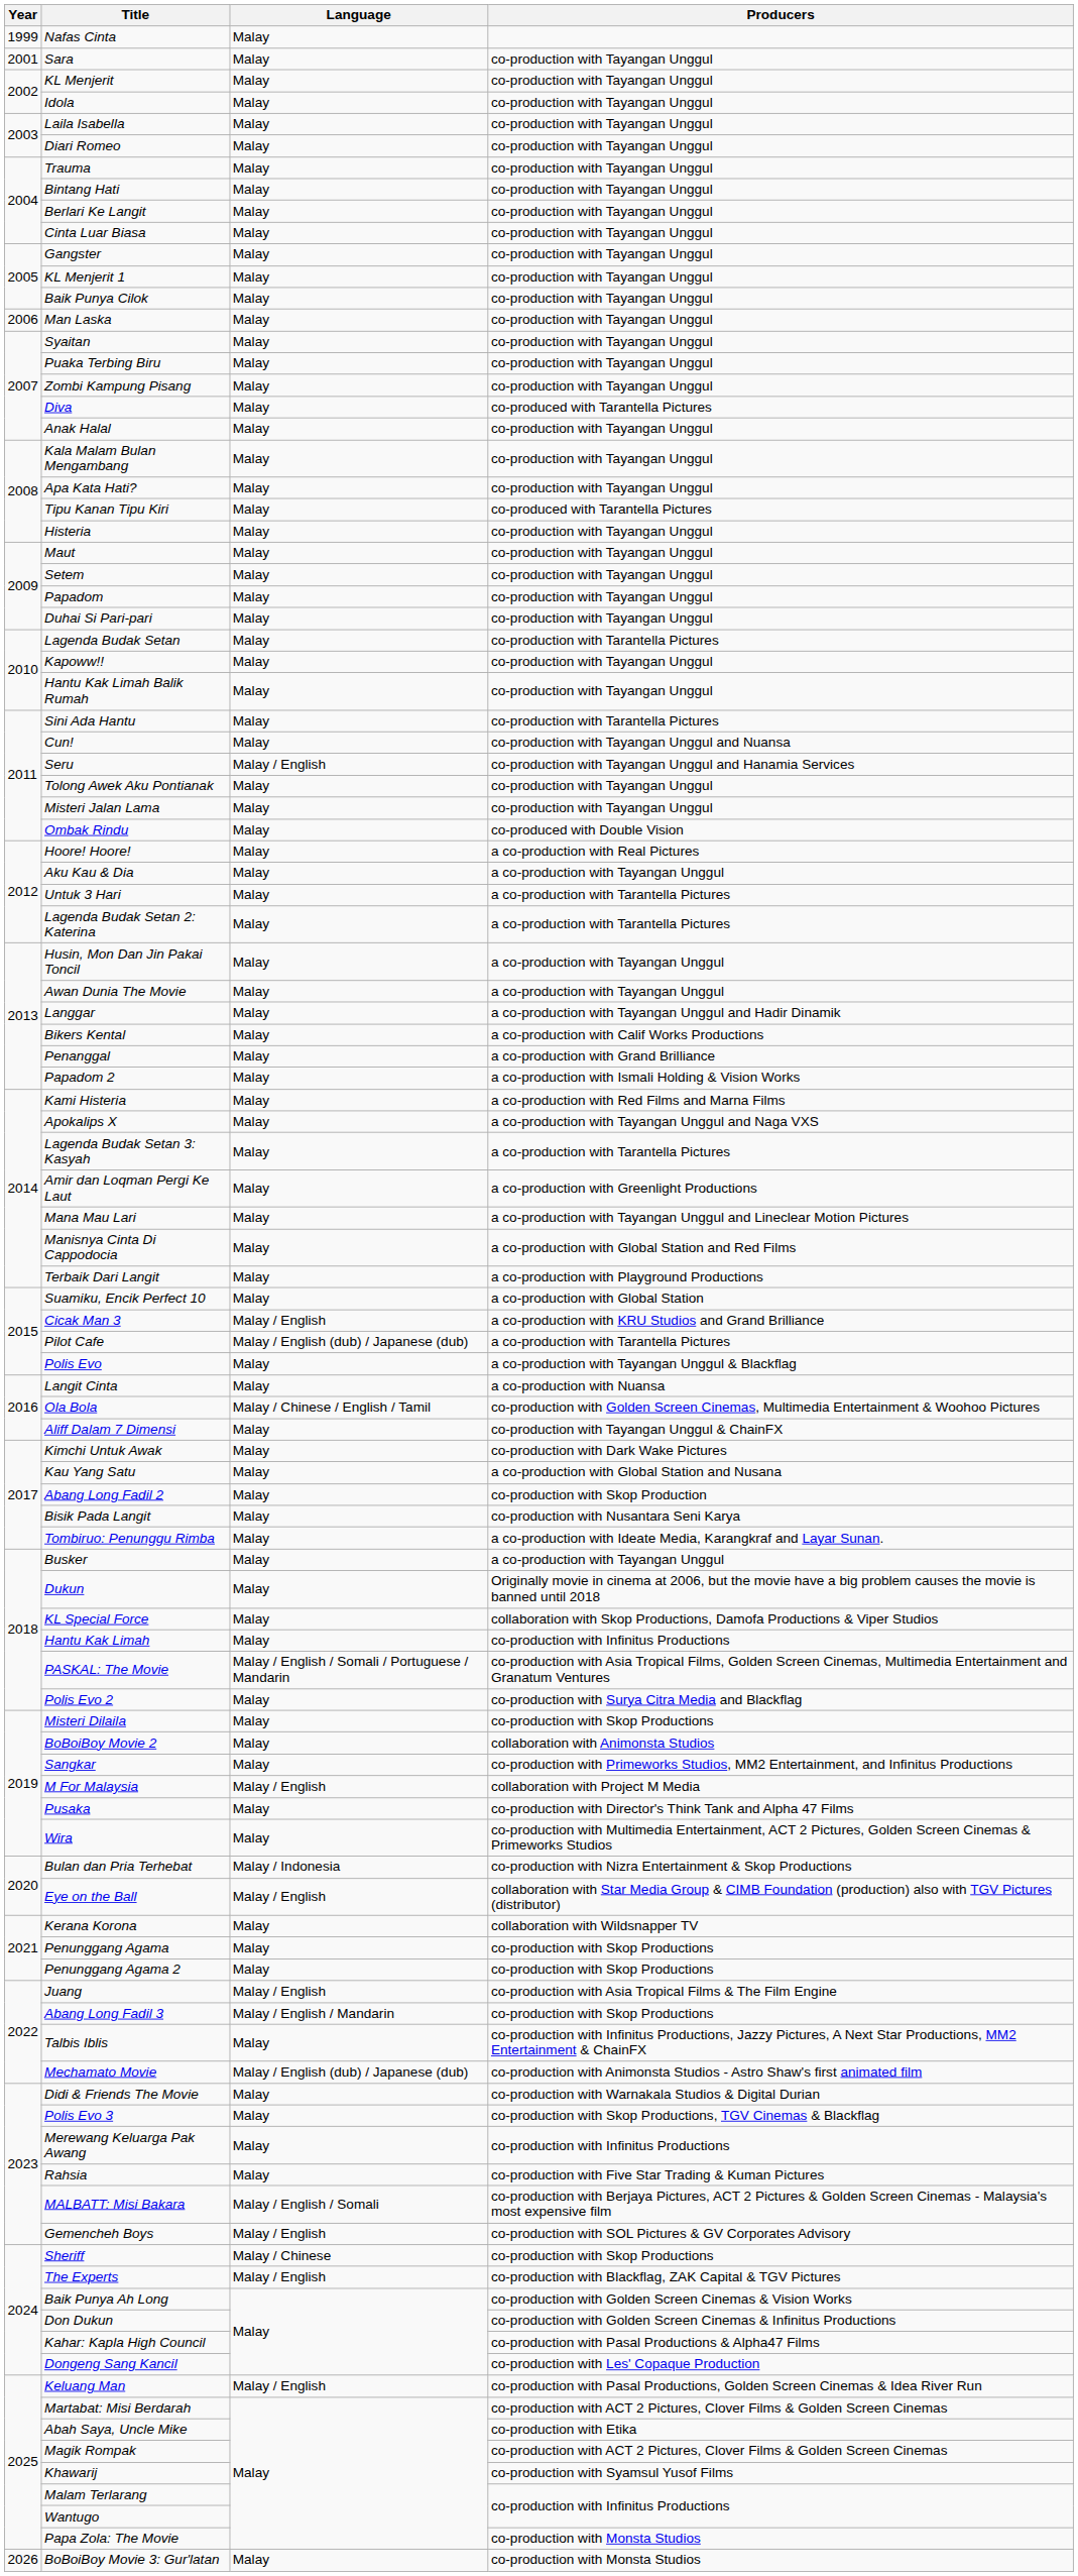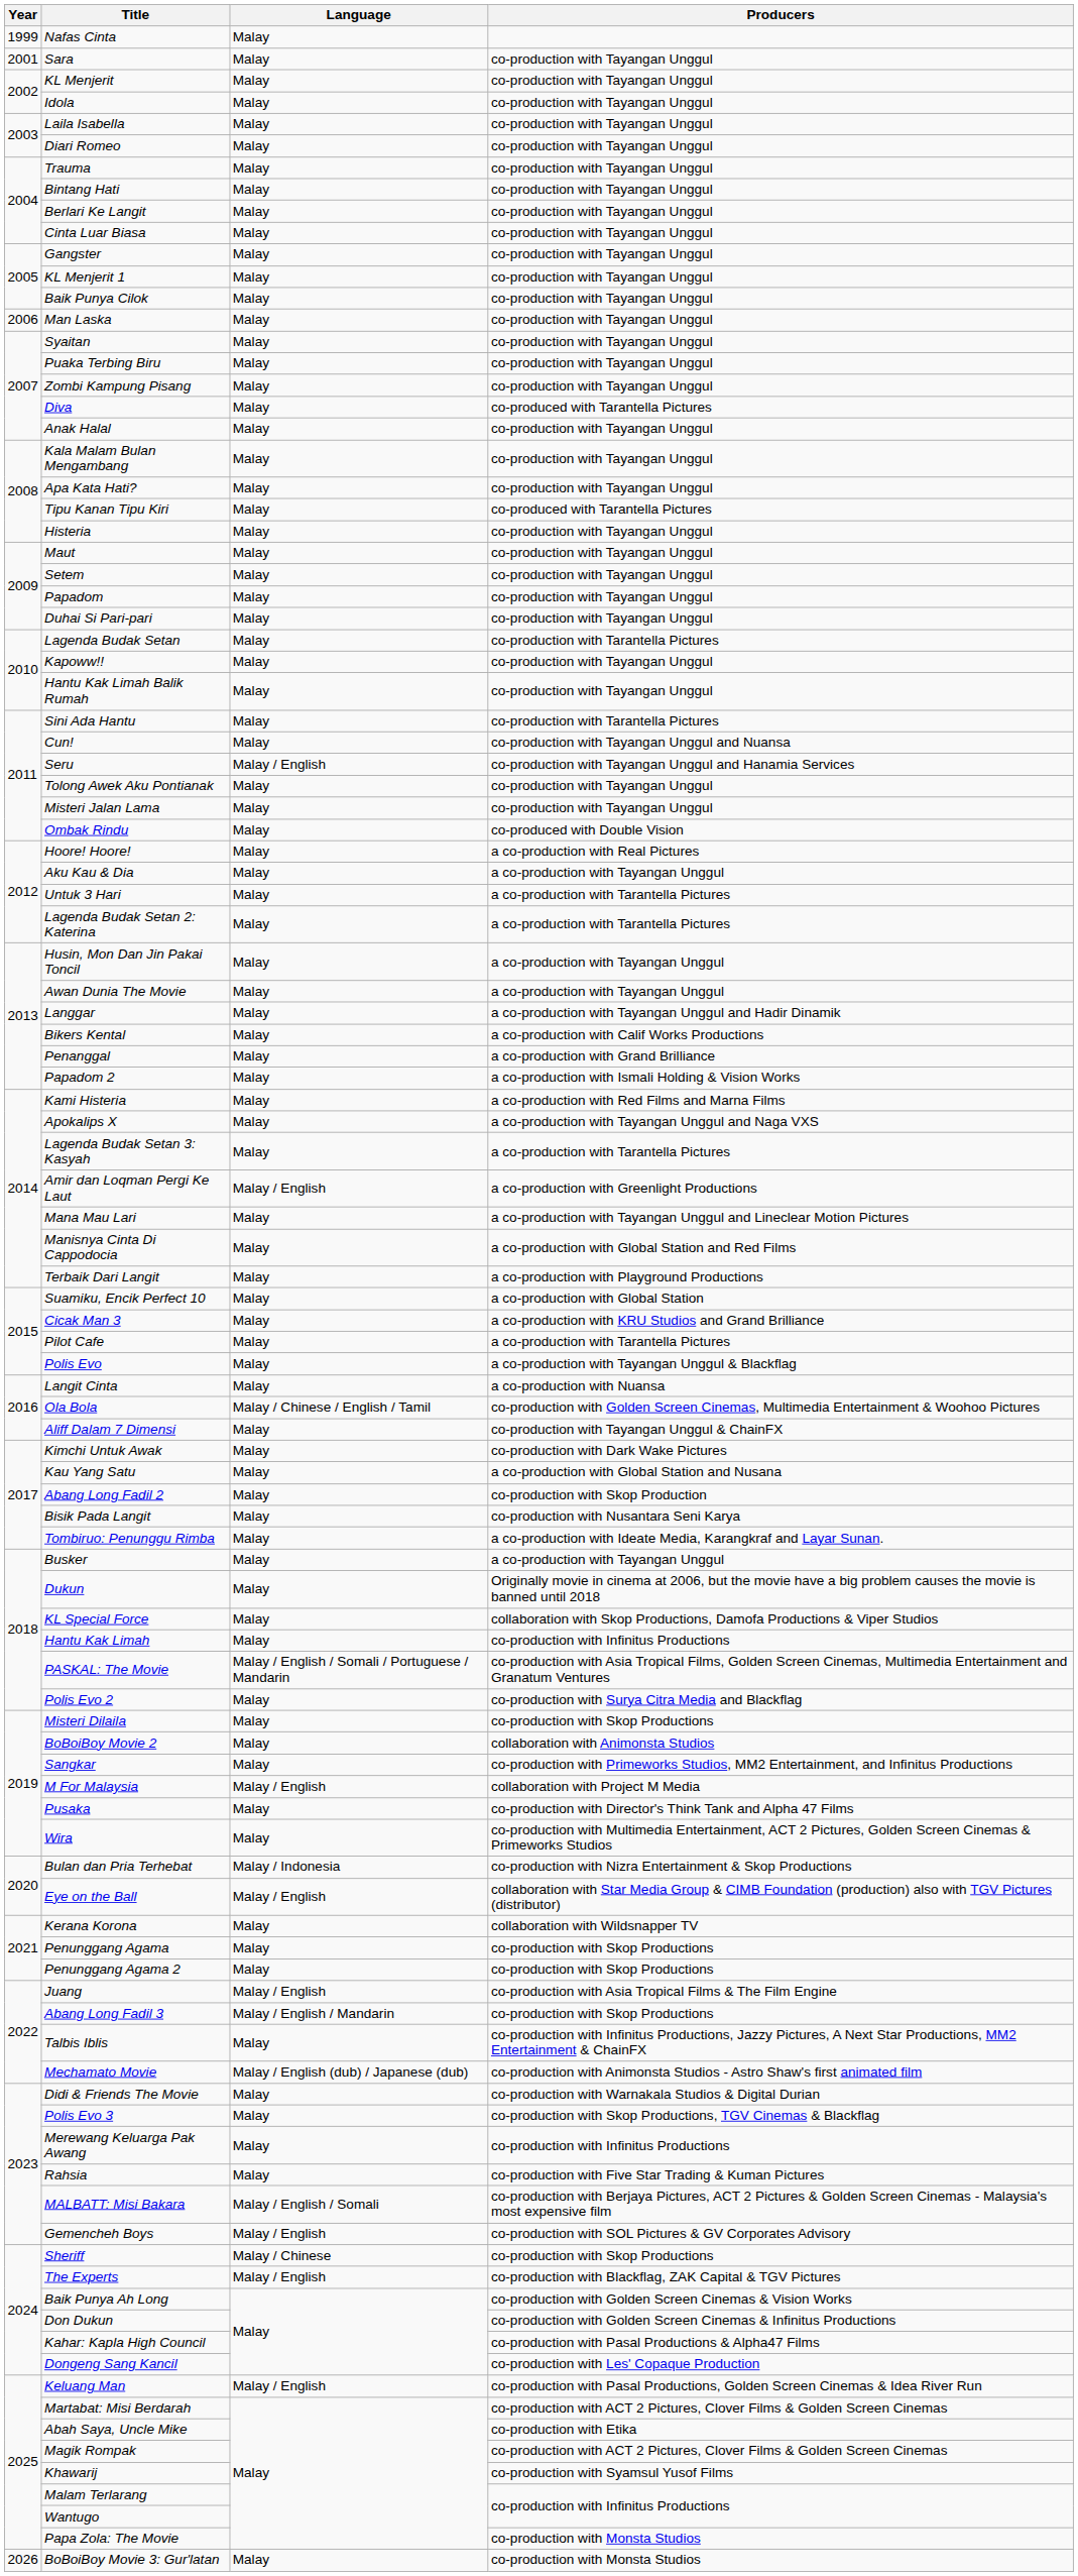Amir dan Loqman Pergi Ke Laut | Language: Malay -> Malay / English
Cicak Man 3 | Language: Malay / English -> Malay
Pilot Cafe | Language: Malay / English (dub) / Japanese (dub) -> Malay
